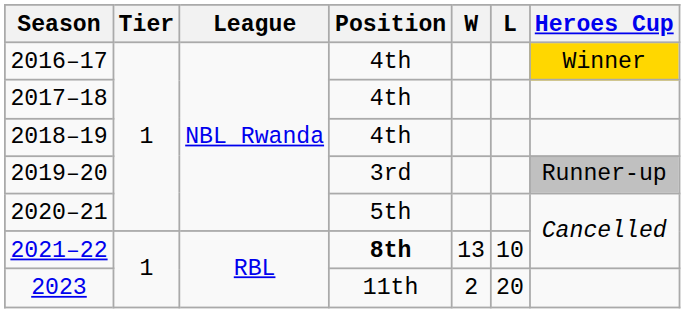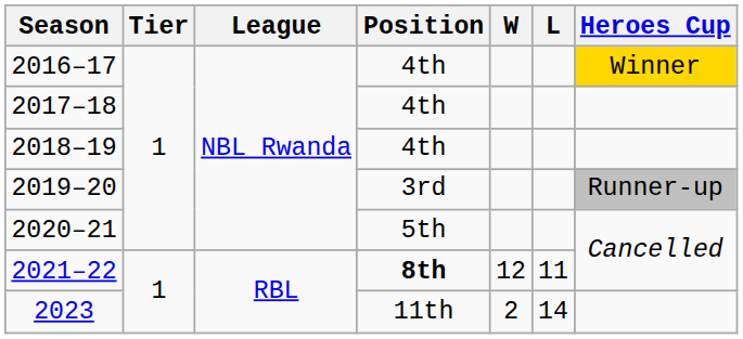2021–22 | W: 13 -> 12
2021–22 | L: 10 -> 11
2023 | L: 20 -> 14
